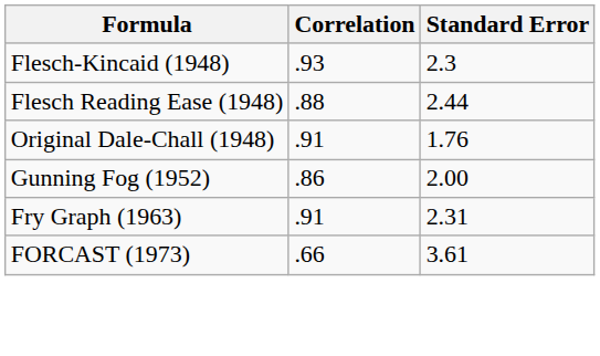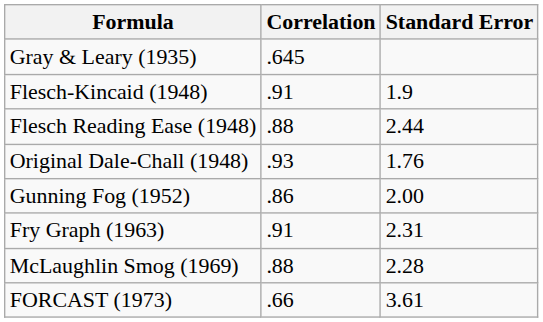+ row: Gray & Leary (1935) | .645
Flesch‐Kincaid (1948) | Correlation: .93 -> .91
Flesch‐Kincaid (1948) | Standard Error: 2.3 -> 1.9
Original Dale‐Chall (1948) | Correlation: .91 -> .93
+ row: McLaughlin Smog (1969) | .88 | 2.28
